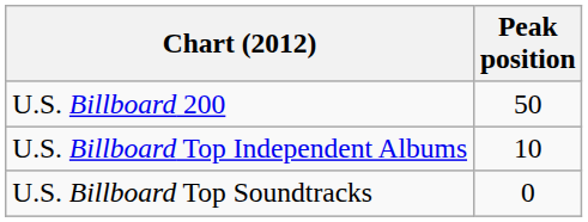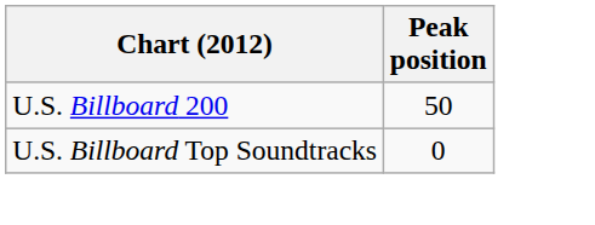- row: U.S. Billboard Top Independent Albums | 10
